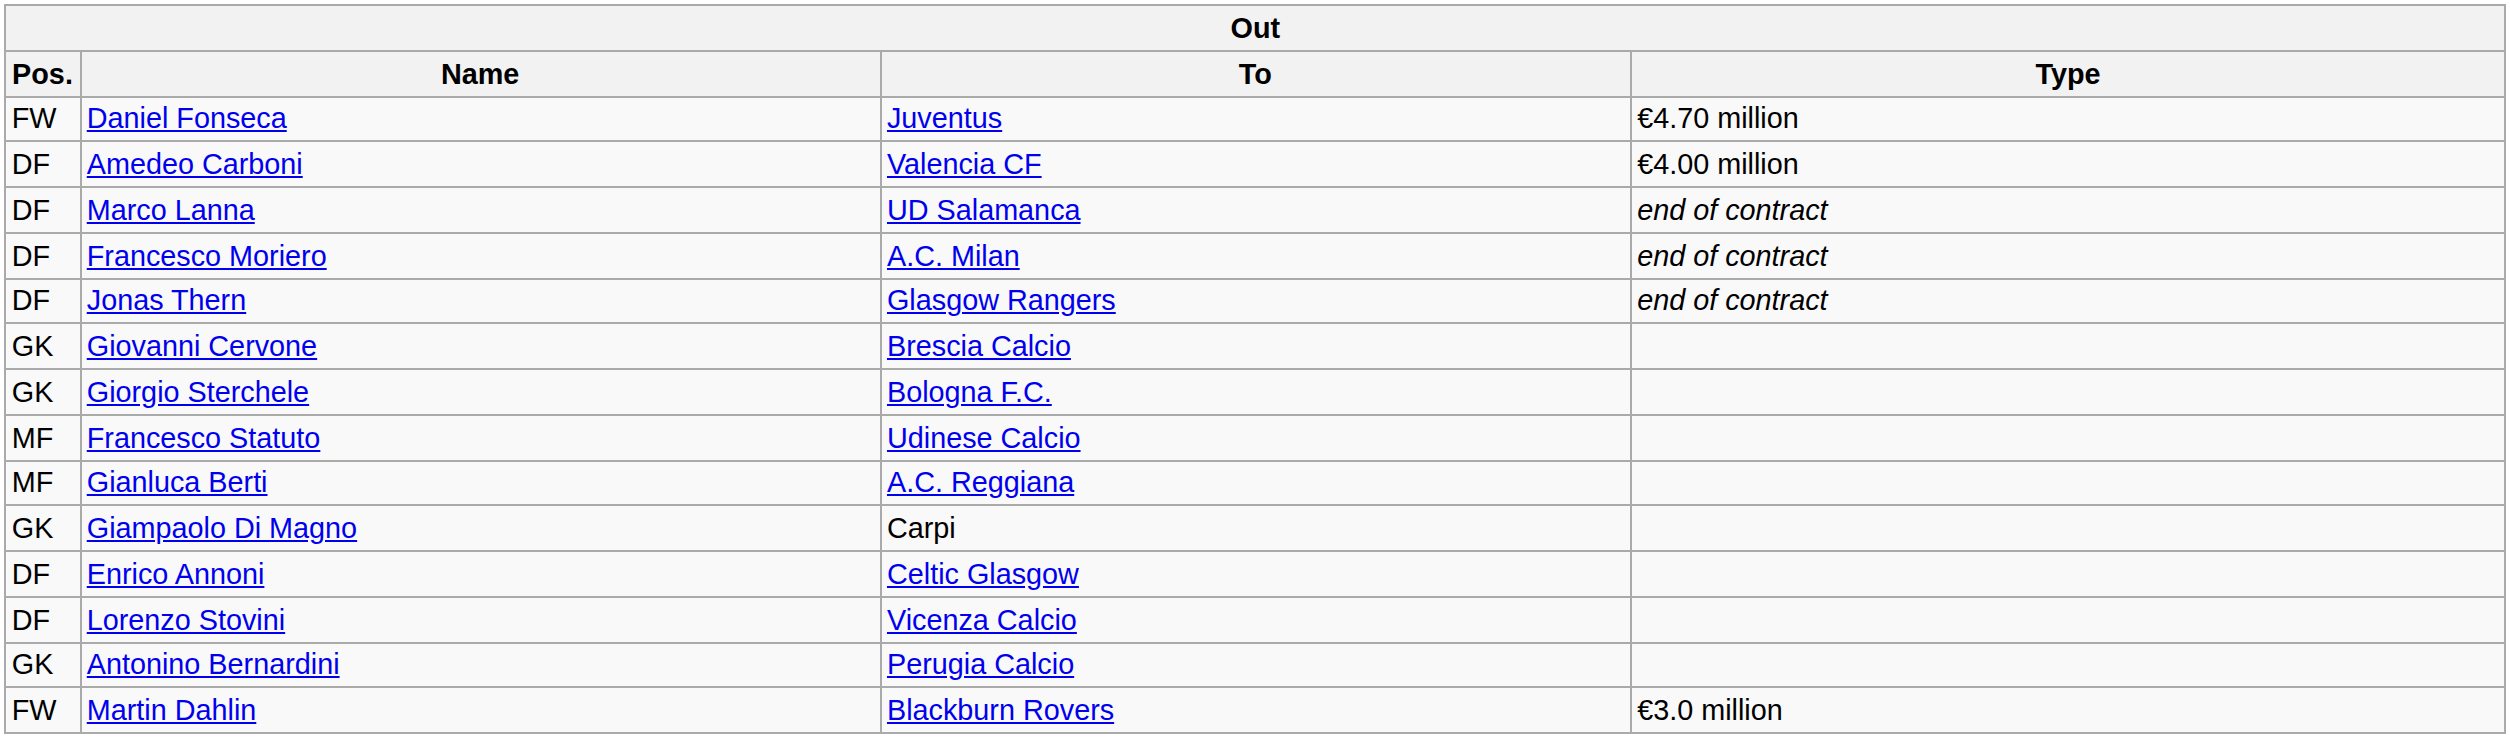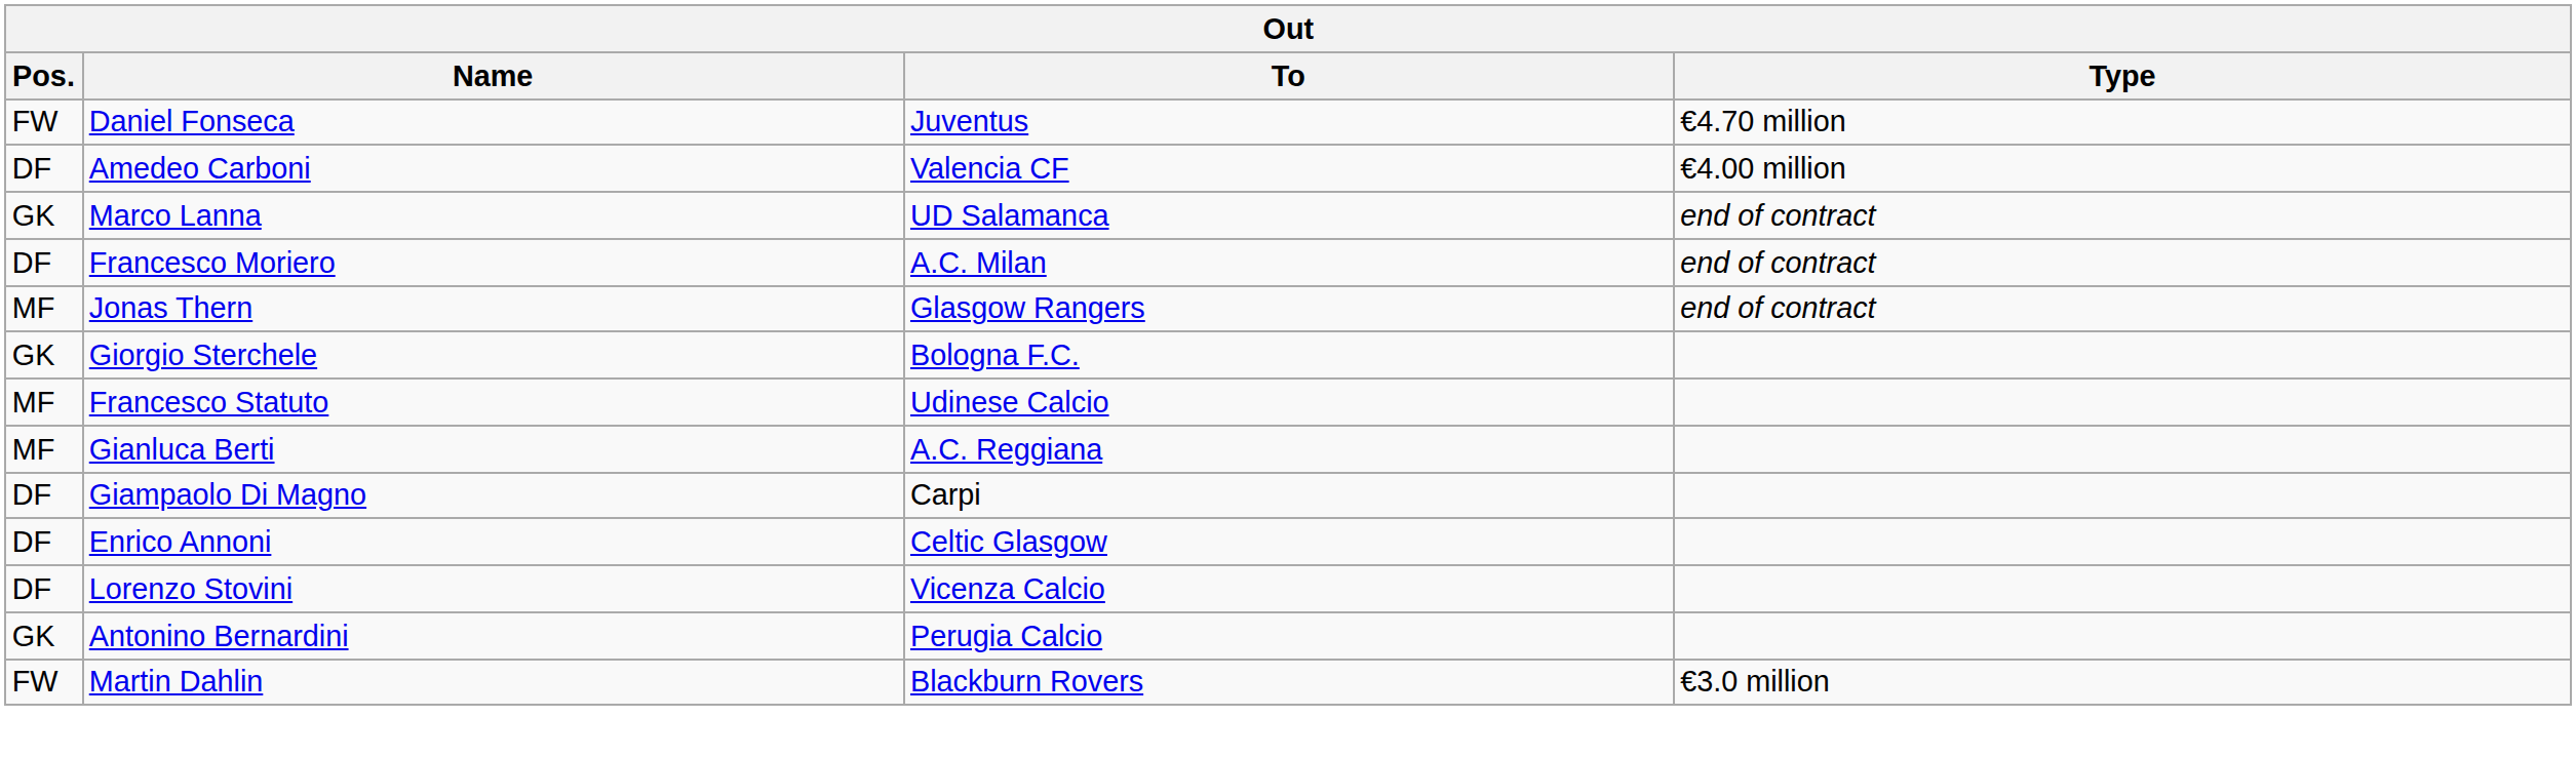Marco Lanna | Pos.: DF -> GK
Jonas Thern | Pos.: DF -> MF
- row: GK | Giovanni Cervone | Brescia Calcio
Giampaolo Di Magno | Pos.: GK -> DF
